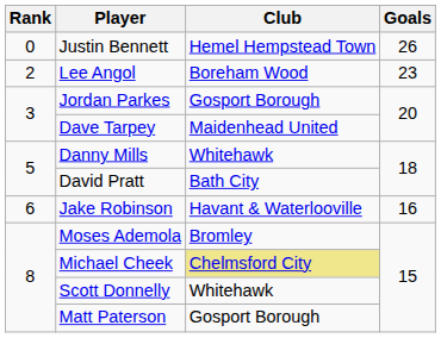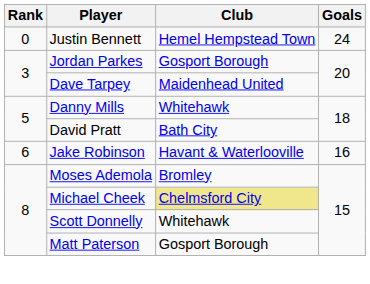Justin Bennett | Goals: 26 -> 24
- row: 2 | Lee Angol | Boreham Wood | 23
